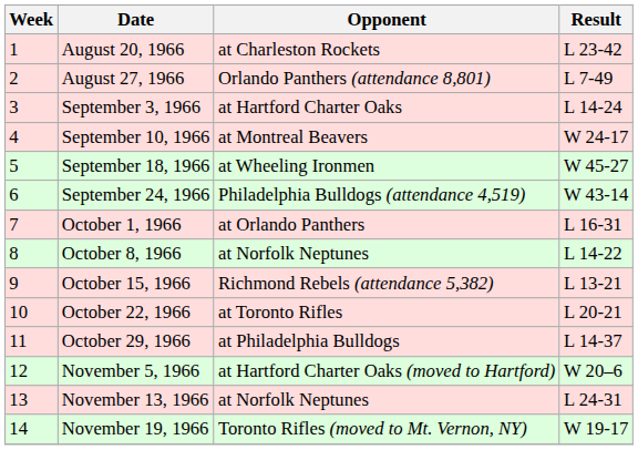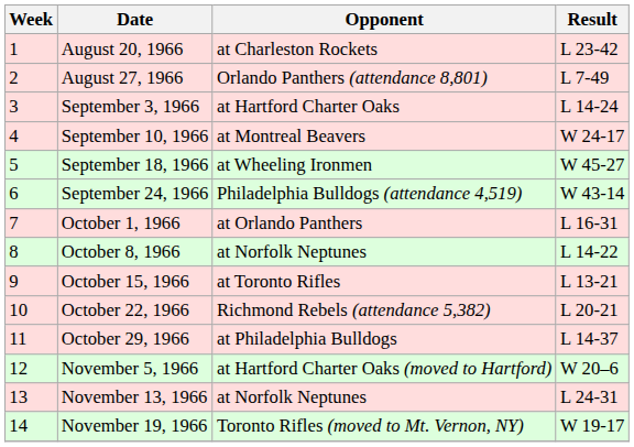October 15, 1966 | Opponent: Richmond Rebels (attendance 5,382) -> at Toronto Rifles
October 22, 1966 | Opponent: at Toronto Rifles -> Richmond Rebels (attendance 5,382)
